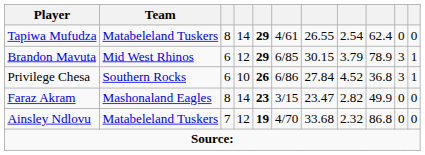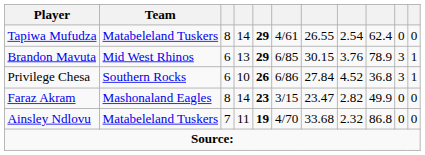Brandon Mavuta | column 4: 12 -> 13
Brandon Mavuta | column 8: 3.79 -> 3.76
Ainsley Ndlovu | column 4: 12 -> 11
